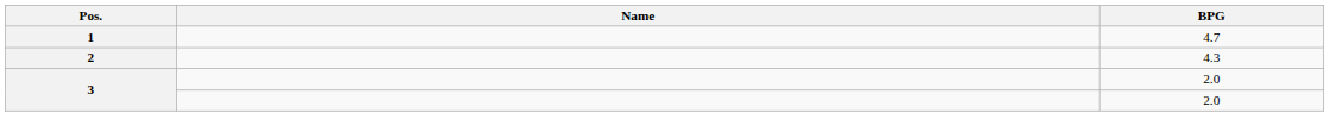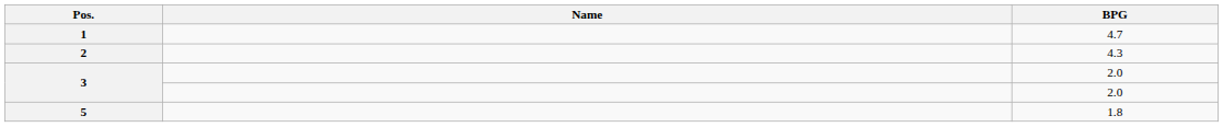+ row: 5 | 1.8
